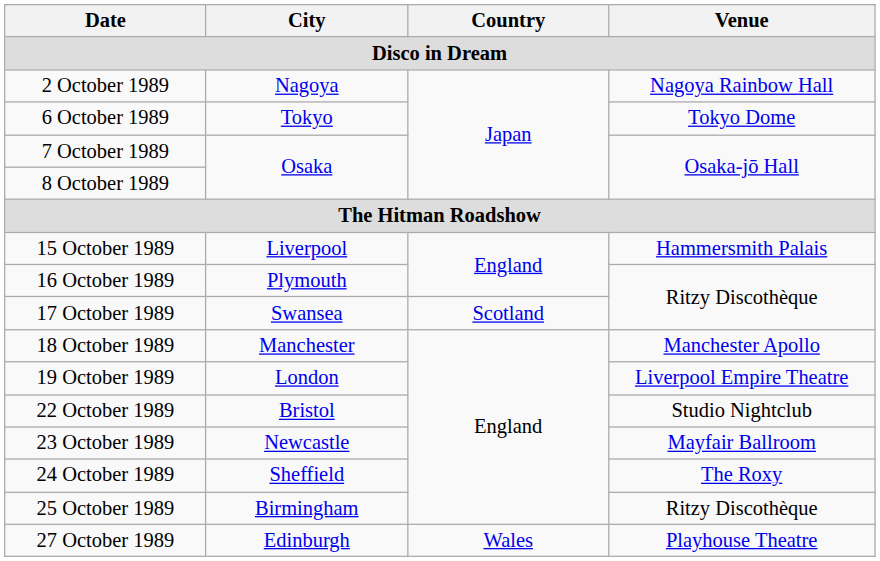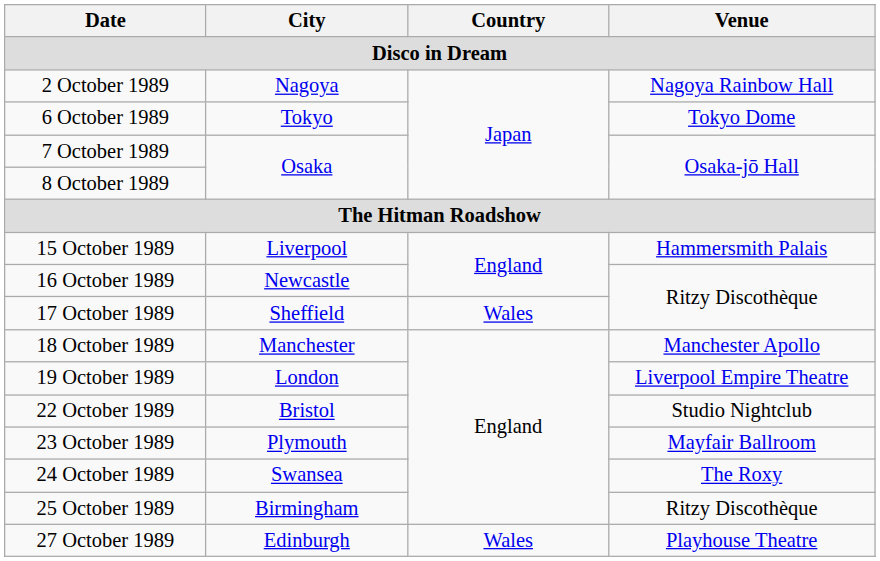16 October 1989 | City: Plymouth -> Newcastle
17 October 1989 | City: Swansea -> Sheffield
17 October 1989 | Country: Scotland -> Wales
23 October 1989 | City: Newcastle -> Plymouth
24 October 1989 | City: Sheffield -> Swansea
